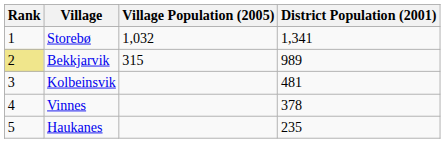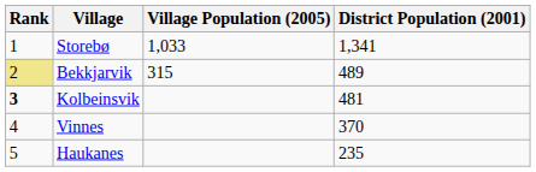Storebø | Village Population (2005): 1,032 -> 1,033
Bekkjarvik | District Population (2001): 989 -> 489
Kolbeinsvik | Rank: normal -> bold
Vinnes | District Population (2001): 378 -> 370
